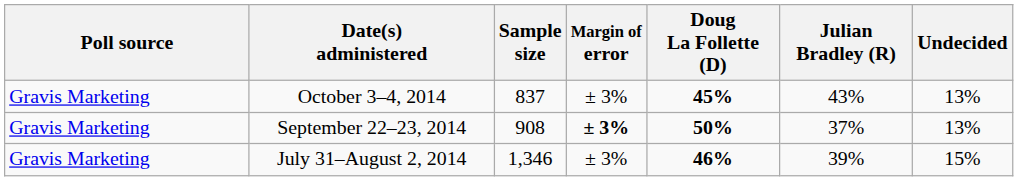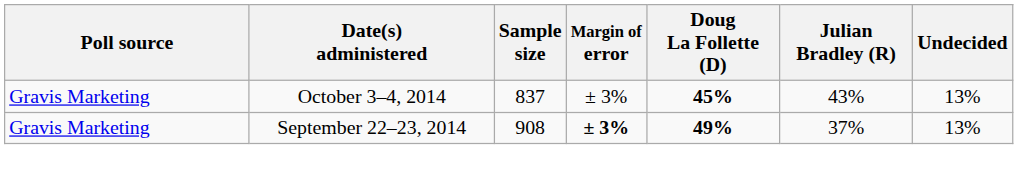September 22–23, 2014 | Doug La Follette (D): 50% -> 49%
- row: Gravis Marketing | July 31–August 2, 2014 | 1,346 | ± 3% | 46% | 39% | 15%
